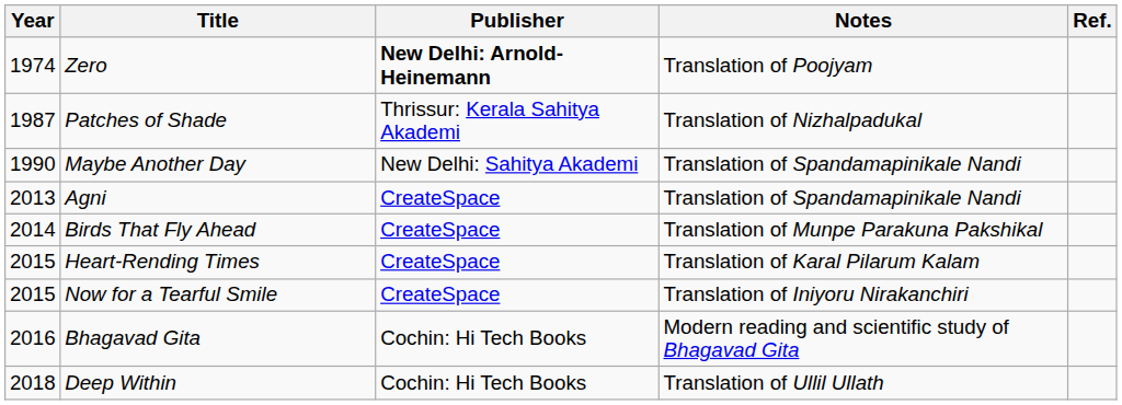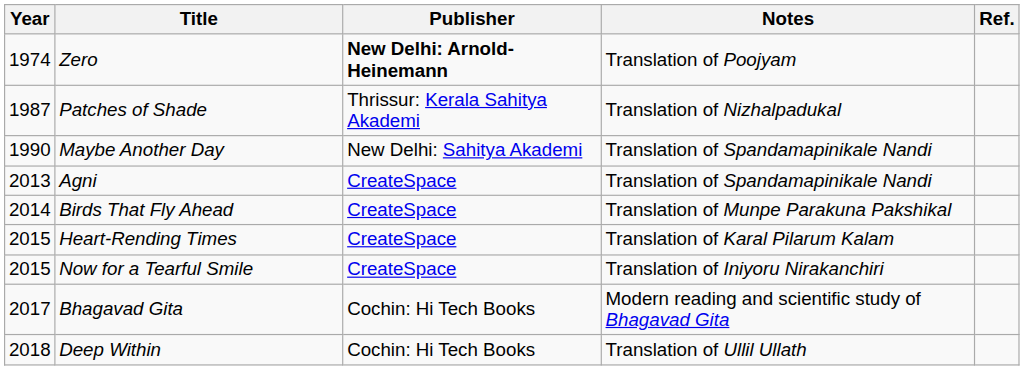Bhagavad Gita | Year: 2016 -> 2017
